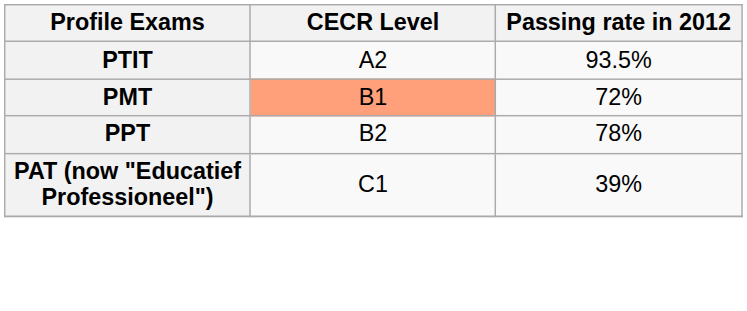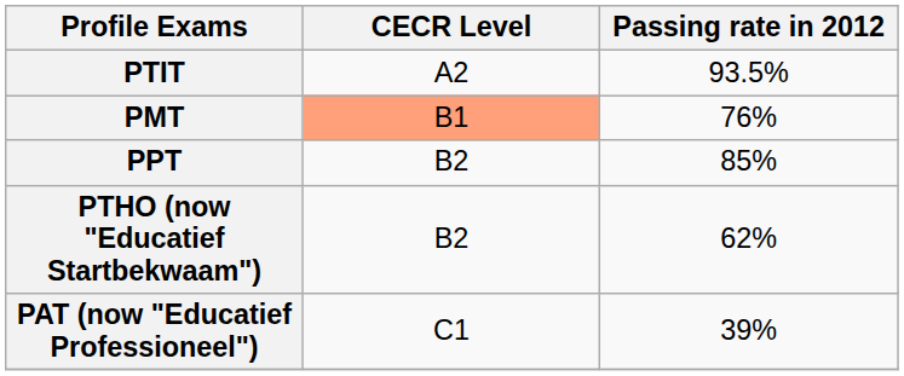PMT | Passing rate in 2012: 72% -> 76%
PPT | Passing rate in 2012: 78% -> 85%
+ row: PTHO (now "Educatief Startbekwaam") | B2 | 62%
